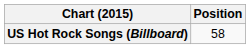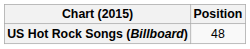US Hot Rock Songs (Billboard) | Position: 58 -> 48
